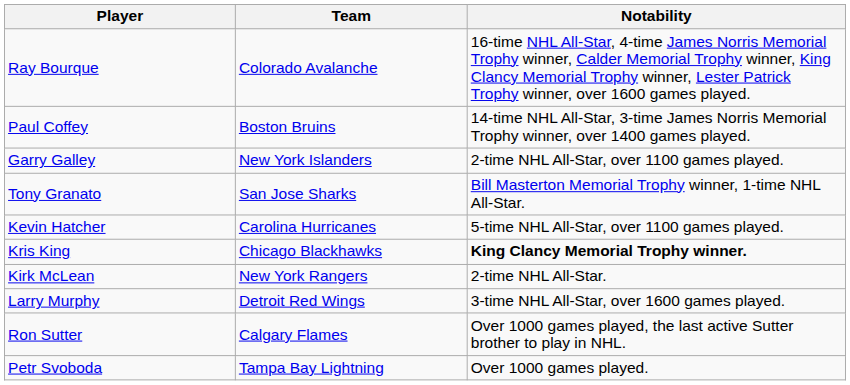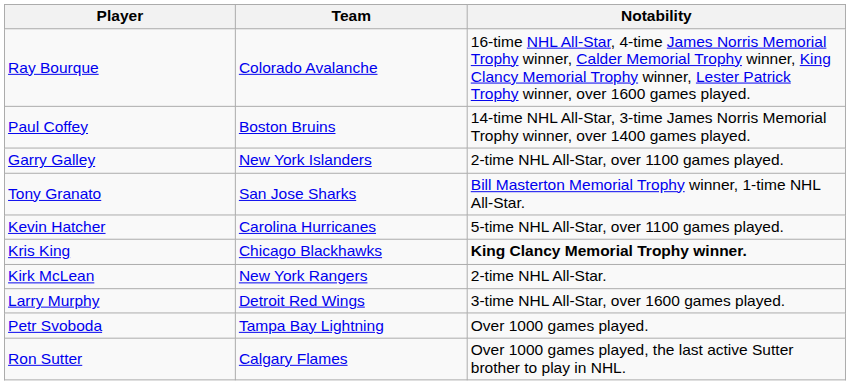rows swapped: Ron Sutter <-> Petr Svoboda
